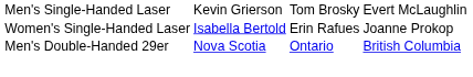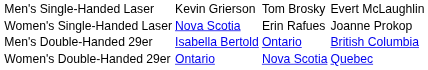Women's Single-Handed Laser | column 2: Isabella Bertold -> Nova Scotia
Men's Double-Handed 29er | column 2: Nova Scotia -> Isabella Bertold
+ row: Women's Double-Handed 29er | Ontario | Nova Scotia | Quebec
